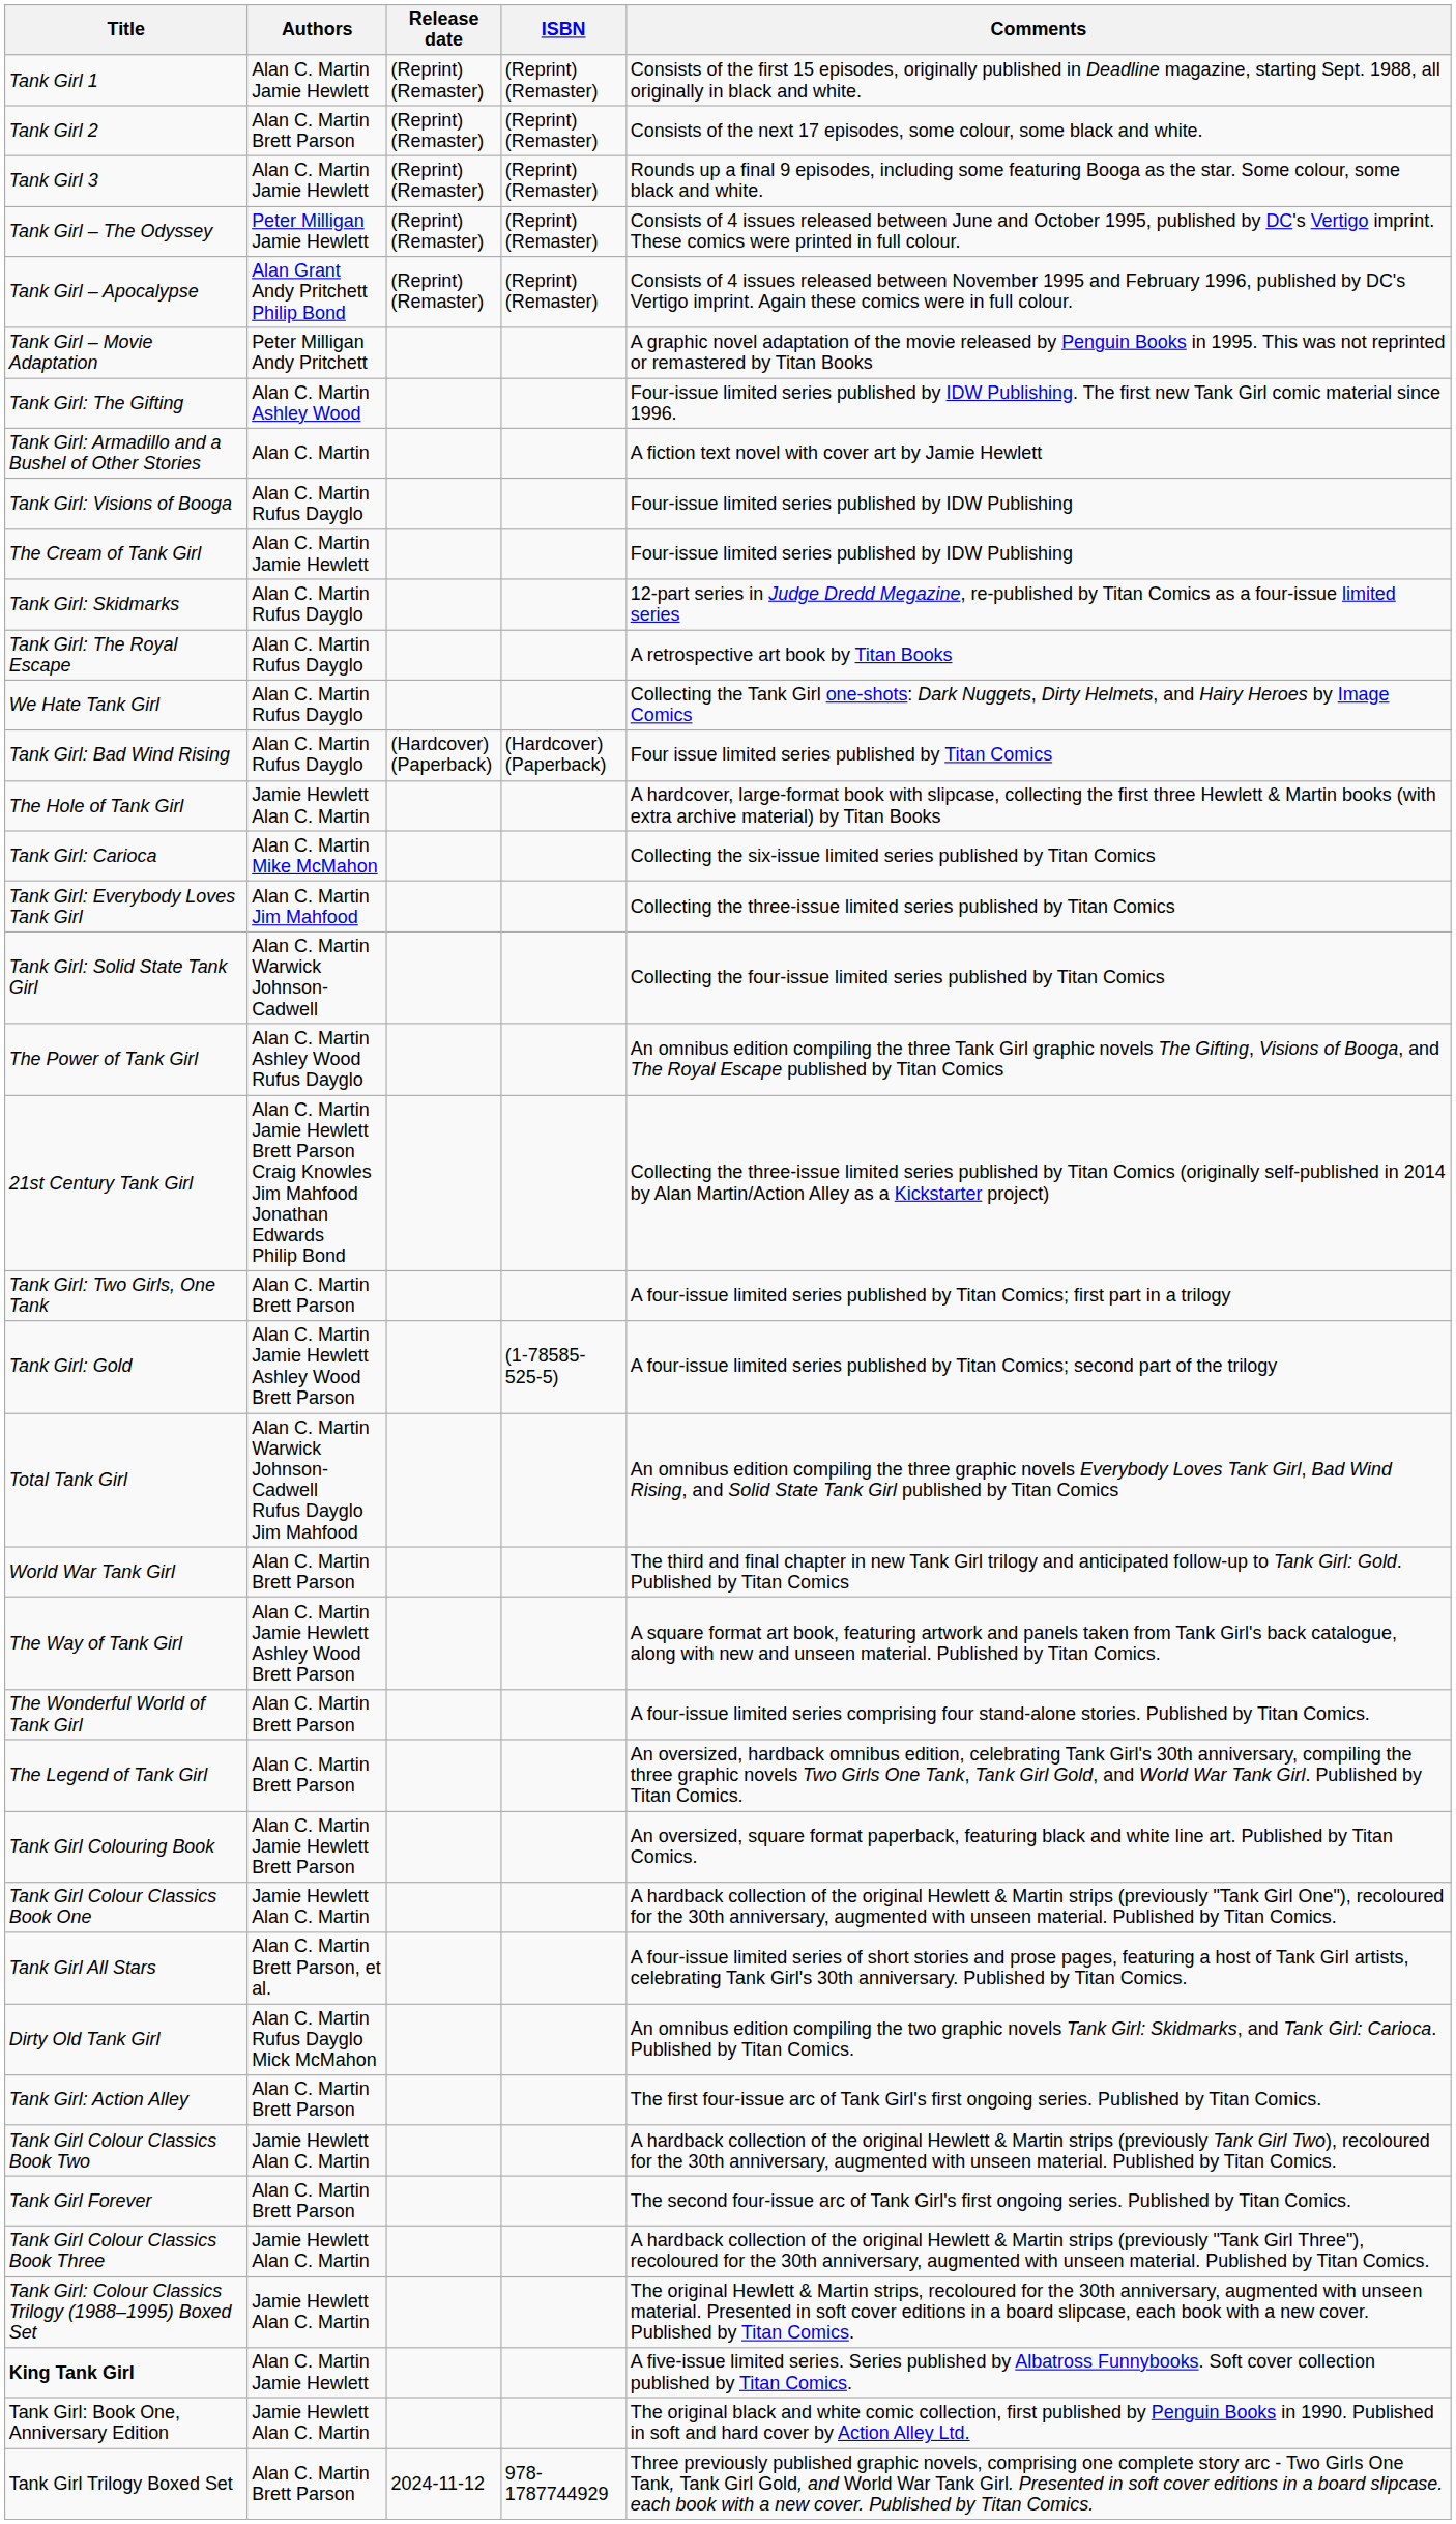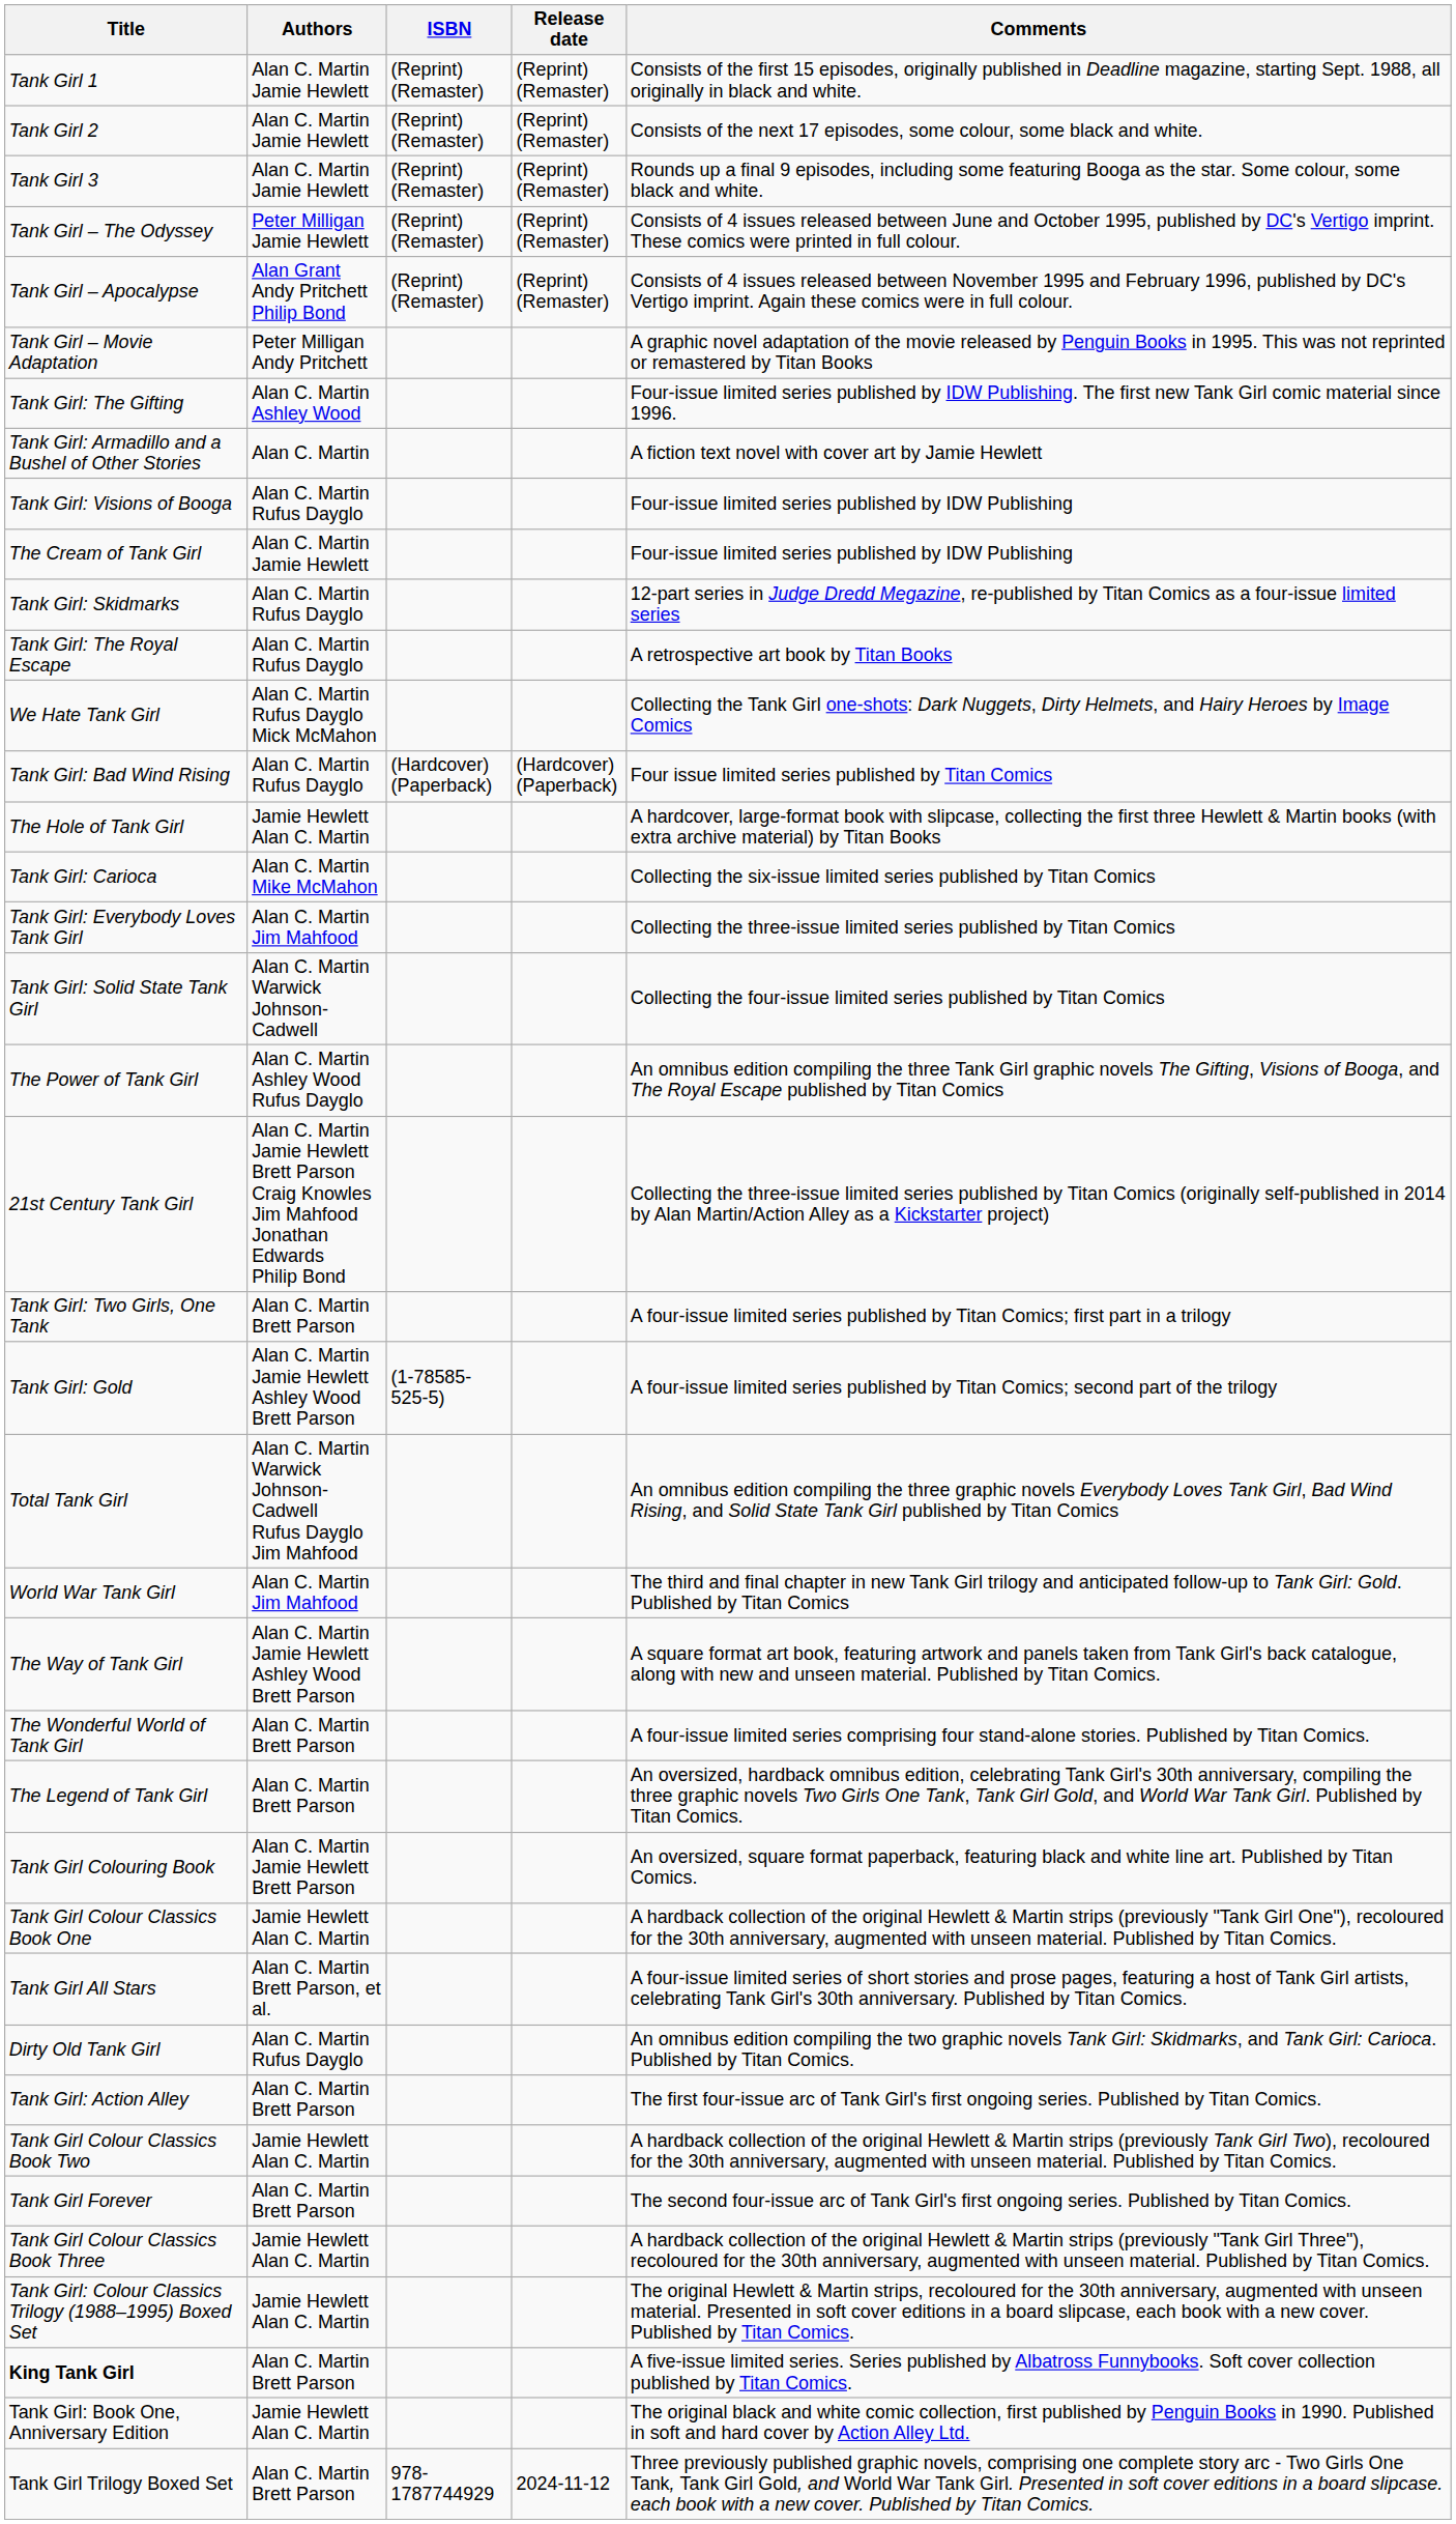columns swapped: ISBN <-> Release date
Tank Girl 2 | Authors: Alan C. Martin Brett Parson -> Alan C. Martin Jamie Hewlett
We Hate Tank Girl | Authors: Alan C. Martin Rufus Dayglo -> Alan C. Martin Rufus Dayglo Mick McMahon
World War Tank Girl | Authors: Alan C. Martin Brett Parson -> Alan C. Martin Jim Mahfood
Dirty Old Tank Girl | Authors: Alan C. Martin Rufus Dayglo Mick McMahon -> Alan C. Martin Rufus Dayglo
King Tank Girl | Authors: Alan C. Martin Jamie Hewlett -> Alan C. Martin Brett Parson
